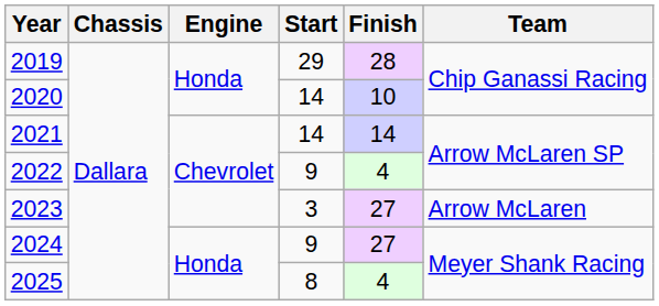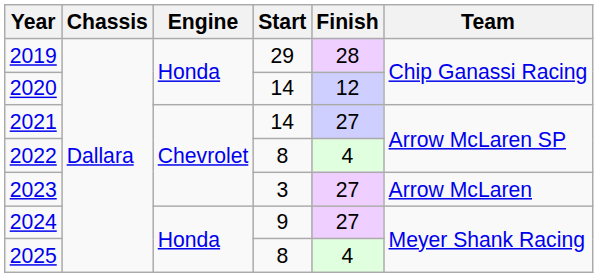2020 | Finish: 10 -> 12
2021 | Finish: 14 -> 27
2022 | Start: 9 -> 8
